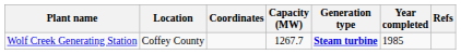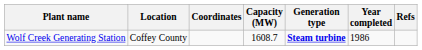Wolf Creek Generating Station | Capacity (MW): 1267.7 -> 1608.7
Wolf Creek Generating Station | Year completed: 1985 -> 1986
